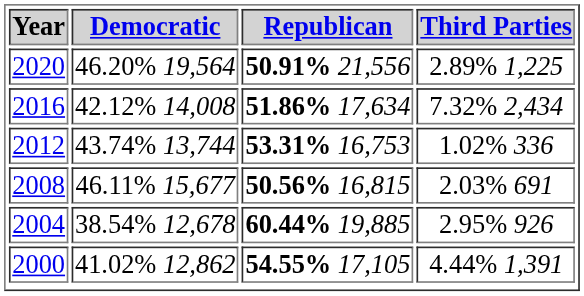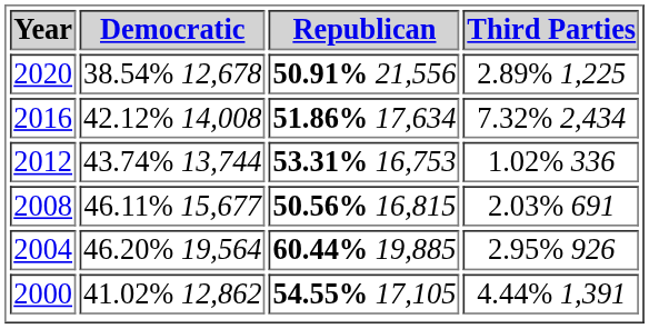2020 | Democratic: 46.20% 19,564 -> 38.54% 12,678
2004 | Democratic: 38.54% 12,678 -> 46.20% 19,564
